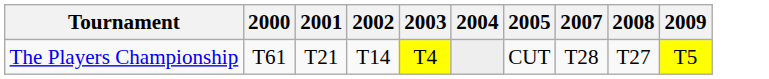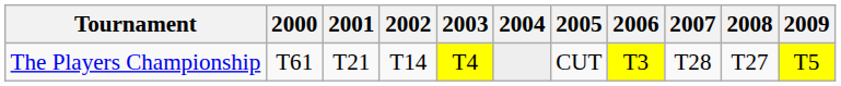+ column: 2006 | T3
